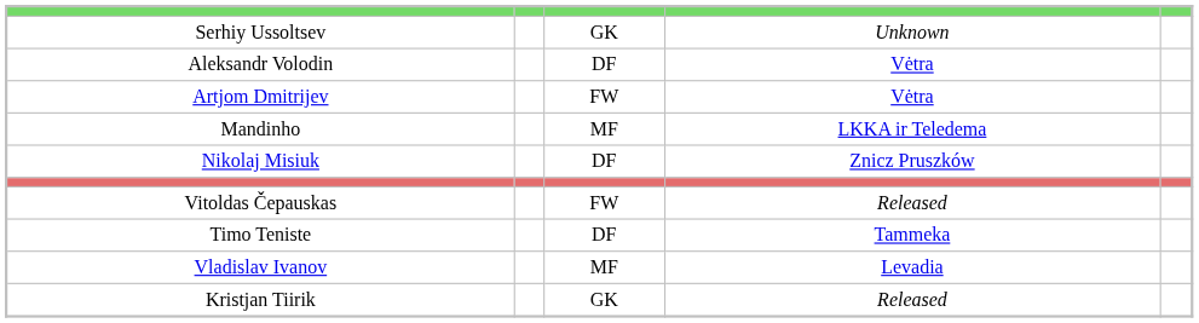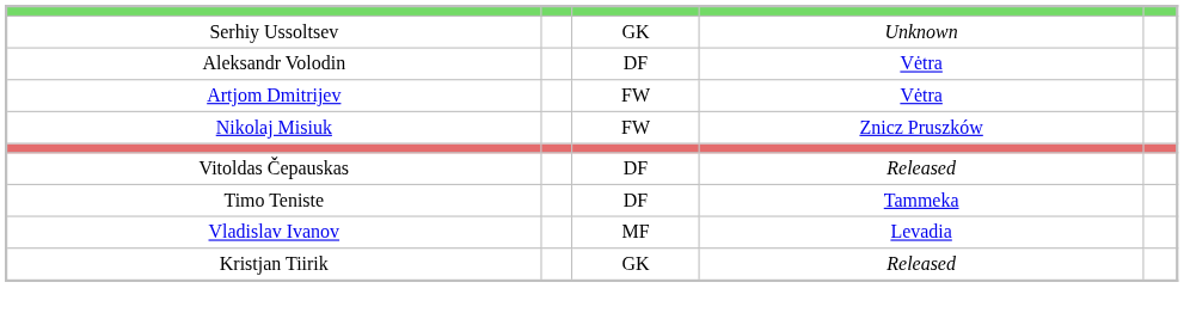- row: Mandinho | MF | LKKA ir Teledema
Nikolaj Misiuk | column 3: DF -> FW
Vitoldas Čepauskas | column 3: FW -> DF
